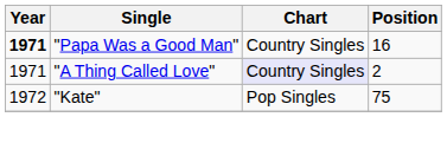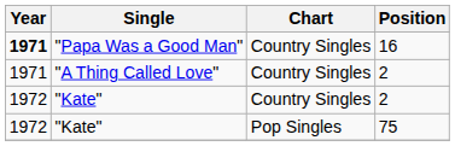"A Thing Called Love" | Chart: lavender background -> no background
+ row: 1972 | "Kate" | Country Singles | 2
